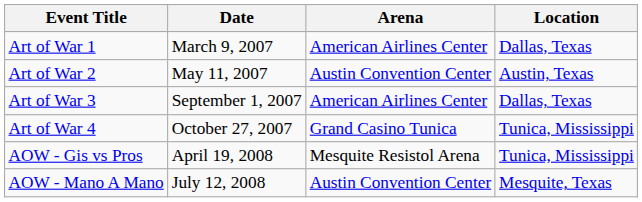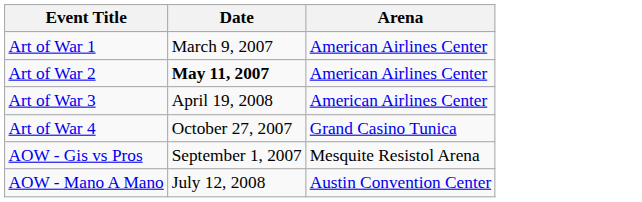- column: Location | Dallas, Texas | Austin, Texas | Dallas, Texas | Tunica, Mississippi | Tunica, Mississippi | Mesquite, Texas
Art of War 2 | Date: normal -> bold
Art of War 2 | Arena: Austin Convention Center -> American Airlines Center
Art of War 3 | Date: September 1, 2007 -> April 19, 2008
AOW - Gis vs Pros | Date: April 19, 2008 -> September 1, 2007
